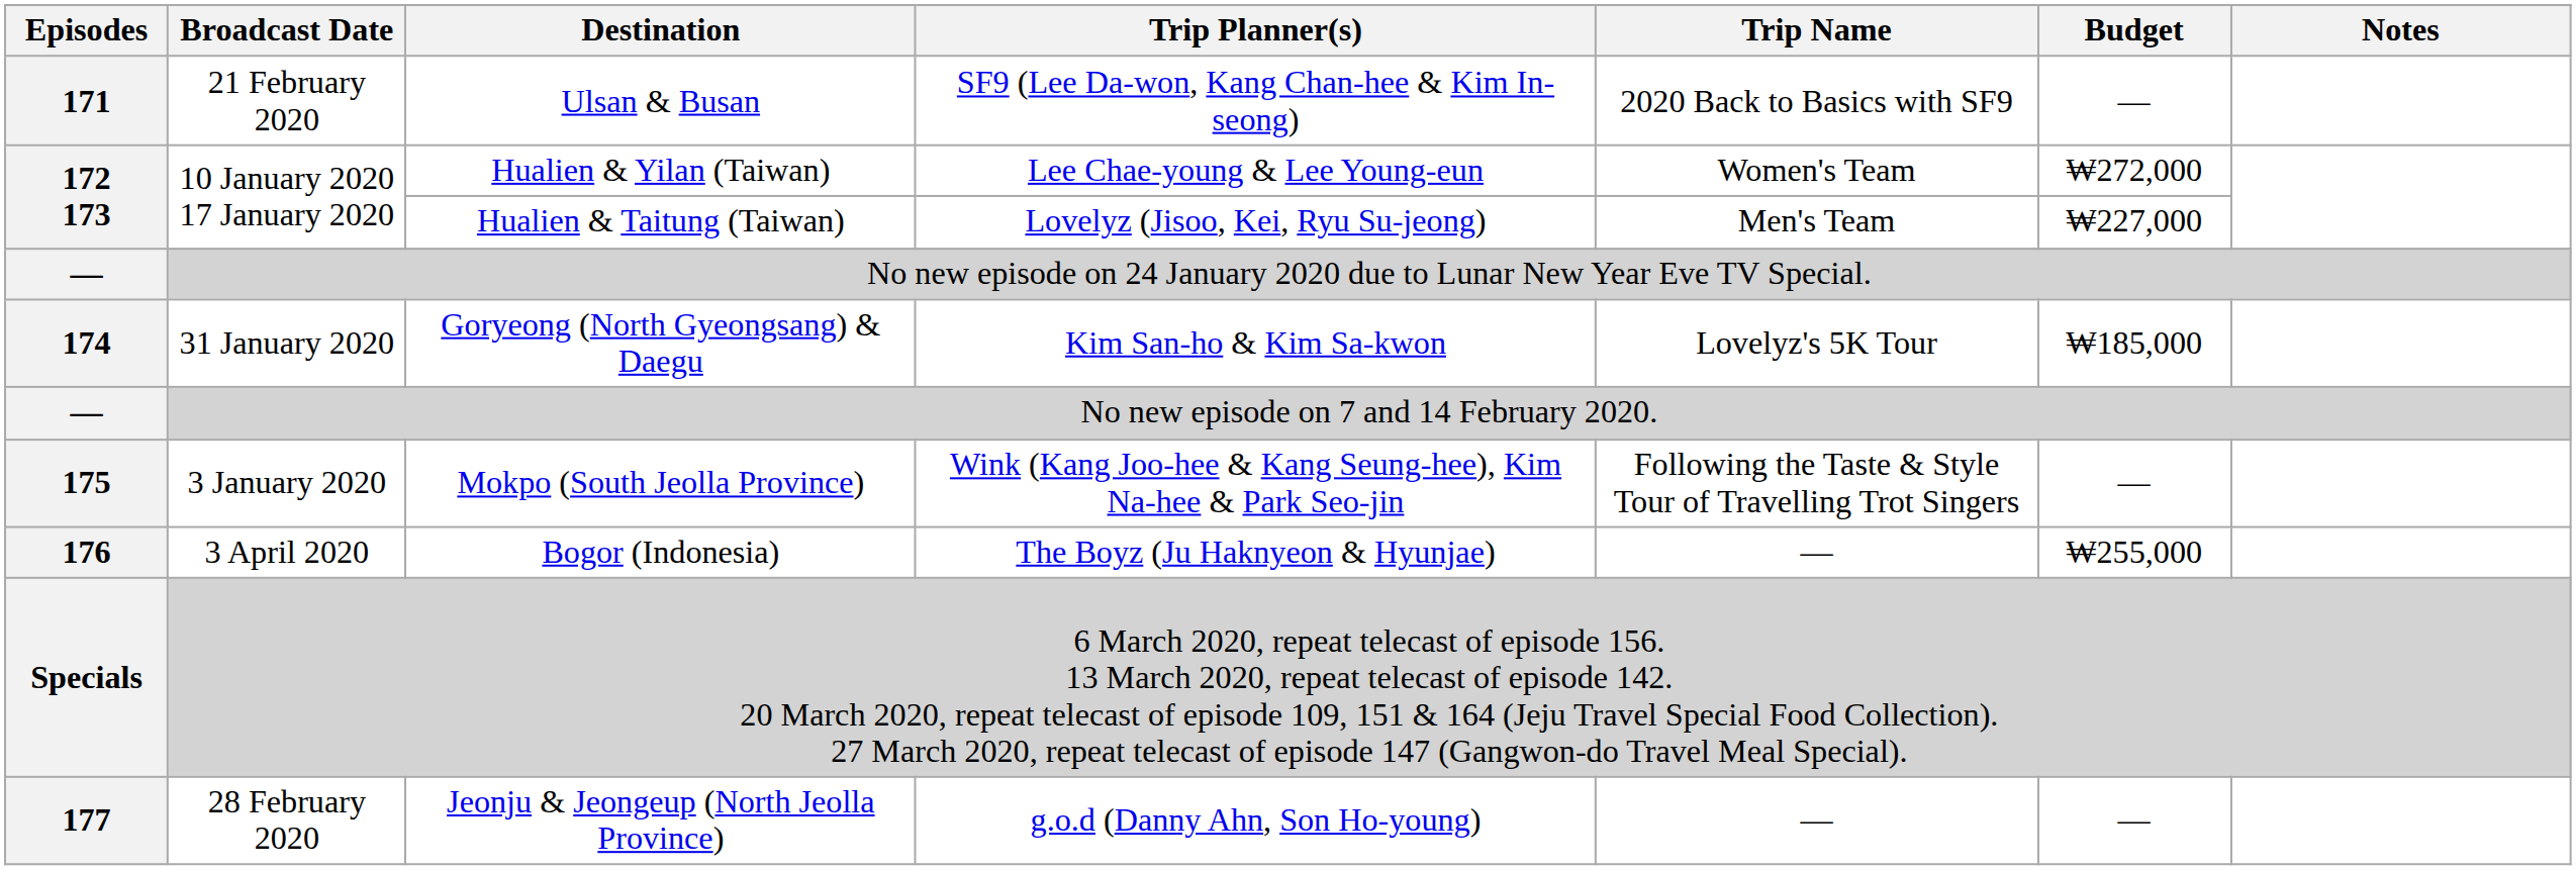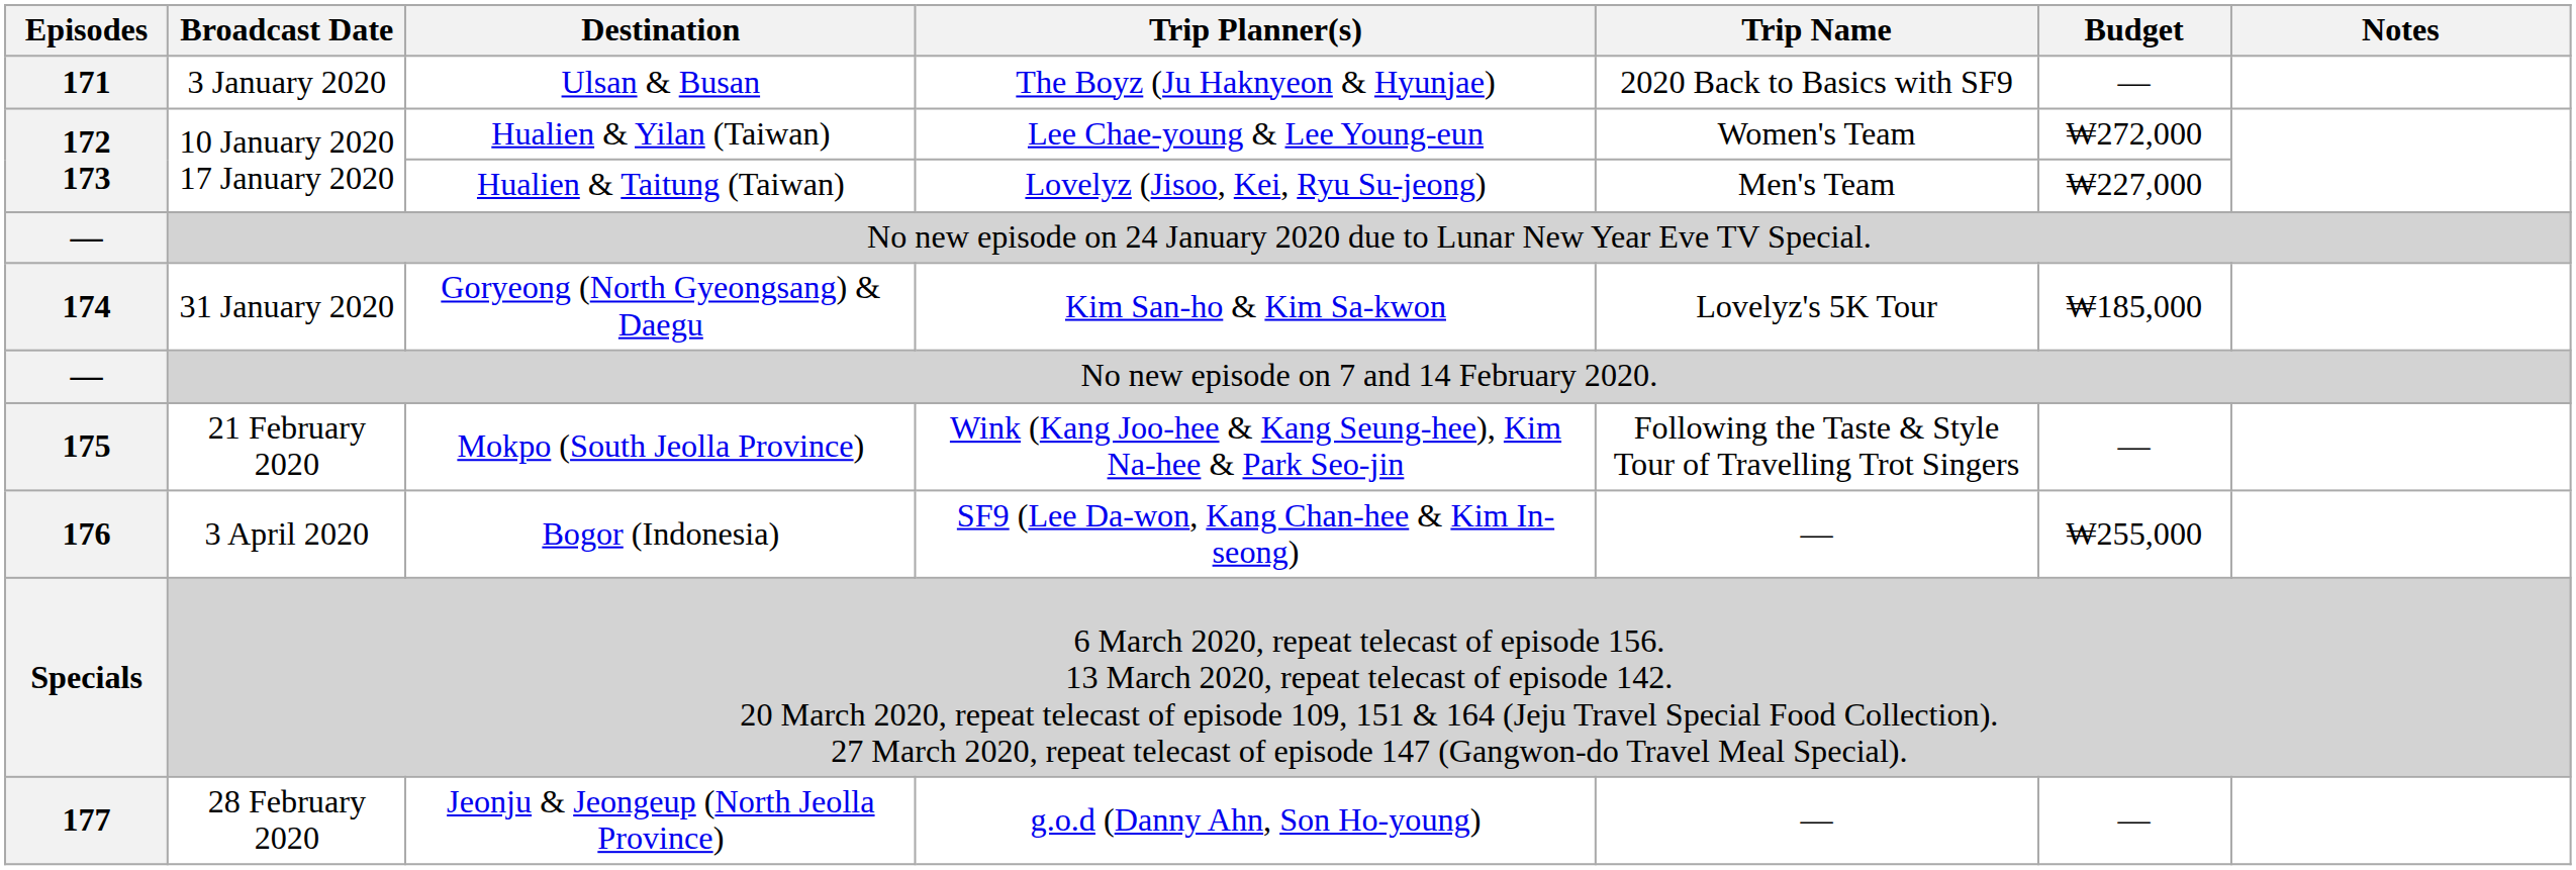Ulsan & Busan | Broadcast Date: 21 February 2020 -> 3 January 2020
Ulsan & Busan | Trip Planner(s): SF9 (Lee Da-won, Kang Chan-hee & Kim In-seong) -> The Boyz (Ju Haknyeon & Hyunjae)
Mokpo (South Jeolla Province) | Broadcast Date: 3 January 2020 -> 21 February 2020
Bogor (Indonesia) | Trip Planner(s): The Boyz (Ju Haknyeon & Hyunjae) -> SF9 (Lee Da-won, Kang Chan-hee & Kim In-seong)
